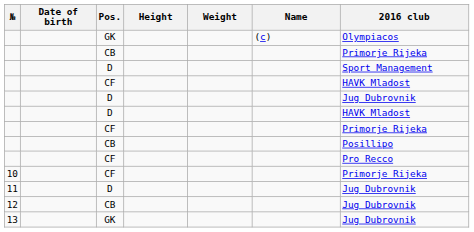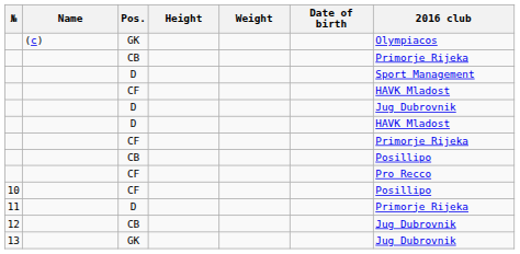columns swapped: Name <-> Date of birth
10 | 2016 club: Primorje Rijeka -> Posillipo
11 | 2016 club: Jug Dubrovnik -> Primorje Rijeka
